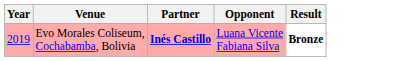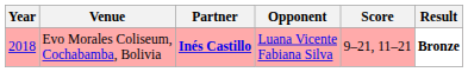+ column: Score | 9–21, 11–21
Evo Morales Coliseum, Cochabamba, Bolivia | Year: 2019 -> 2018
